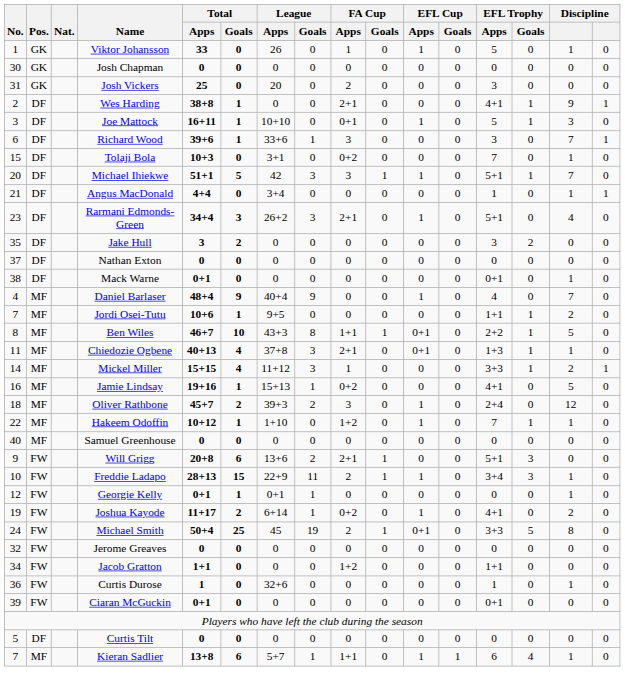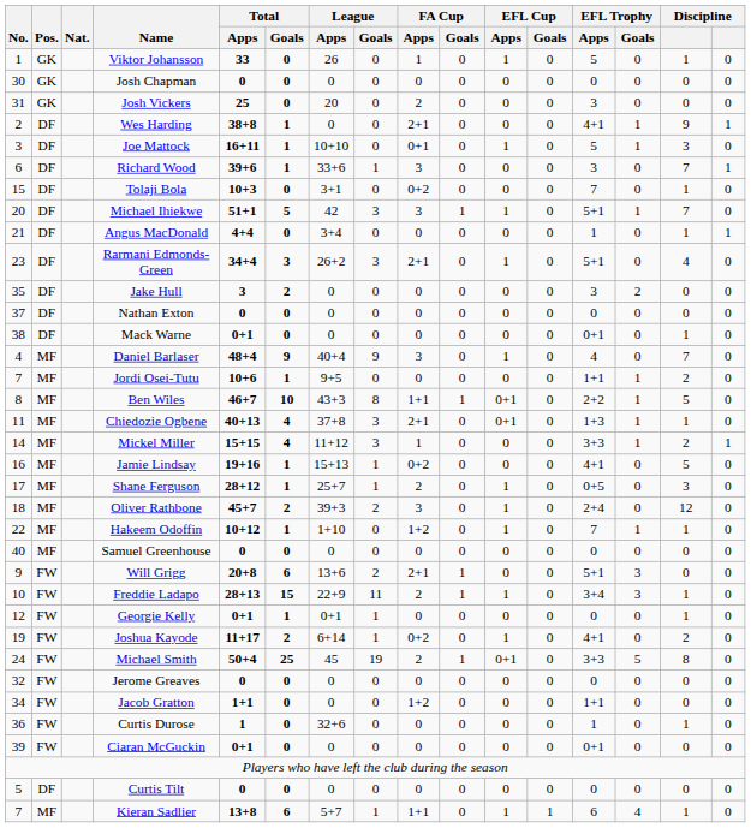Daniel Barlaser | FA Cup / Apps: 0 -> 3
+ row: 17 | MF | Shane Ferguson | 28+12 | 1 | 25+7 | 1 | 2 | 0 | 1 | 0 | 0+5 | 0 | 3 | 0
